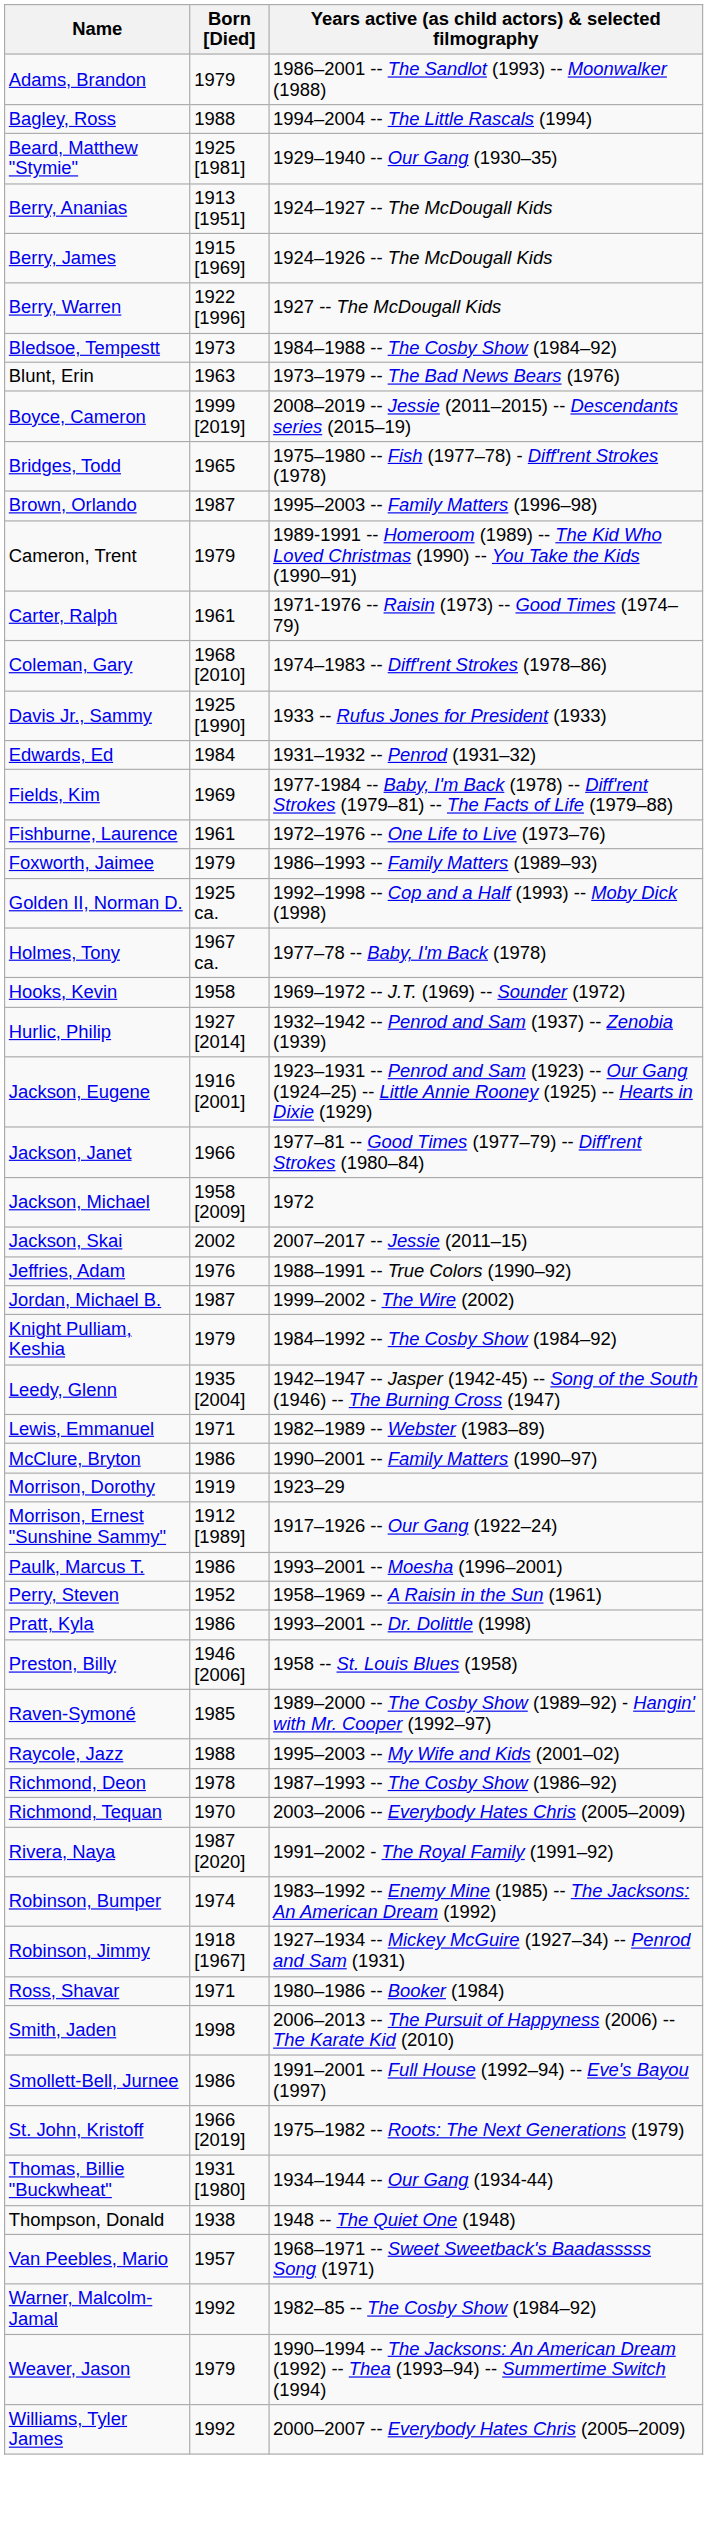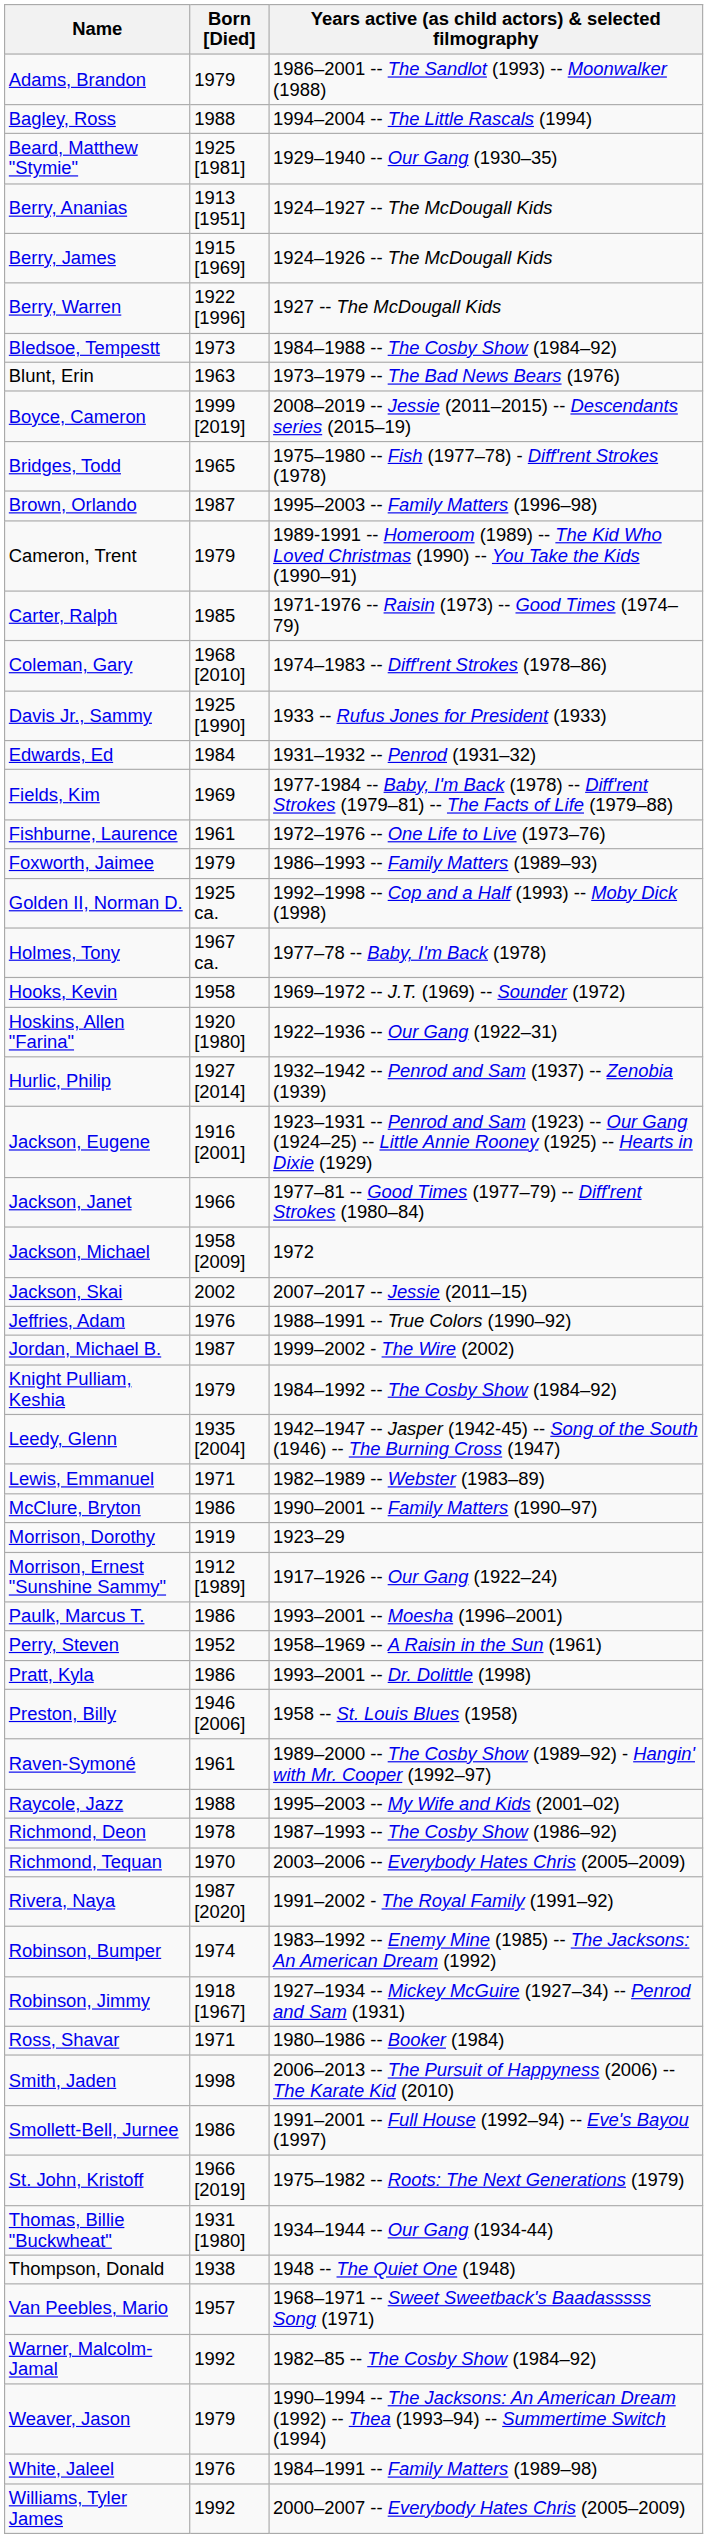Carter, Ralph | Born [Died]: 1961 -> 1985
+ row: Hoskins, Allen "Farina" | 1920 [1980] | 1922–1936 -- Our Gang (1922–31)
Raven-Symoné | Born [Died]: 1985 -> 1961
+ row: White, Jaleel | 1976 | 1984–1991 -- Family Matters (1989–98)
